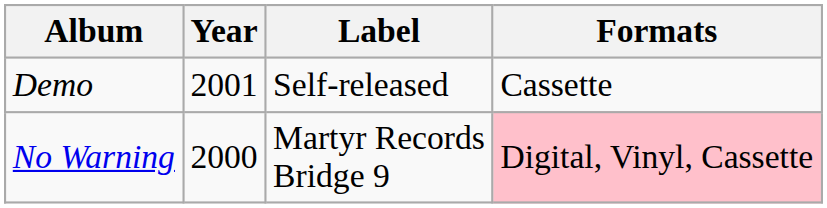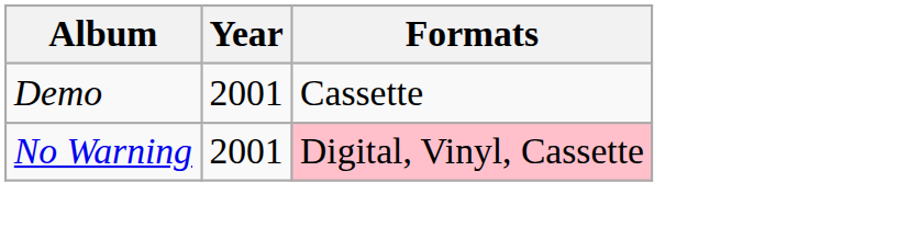- column: Label | Self-released | Martyr Records Bridge 9
No Warning | Year: 2000 -> 2001
